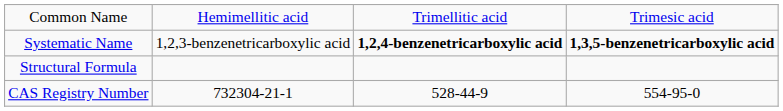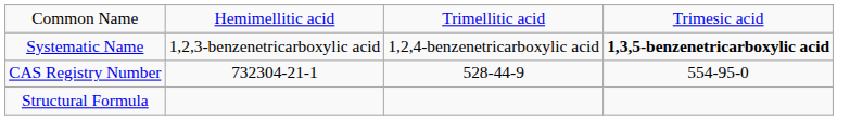Systematic Name | column 3: bold -> normal
rows swapped: Structural Formula <-> CAS Registry Number
